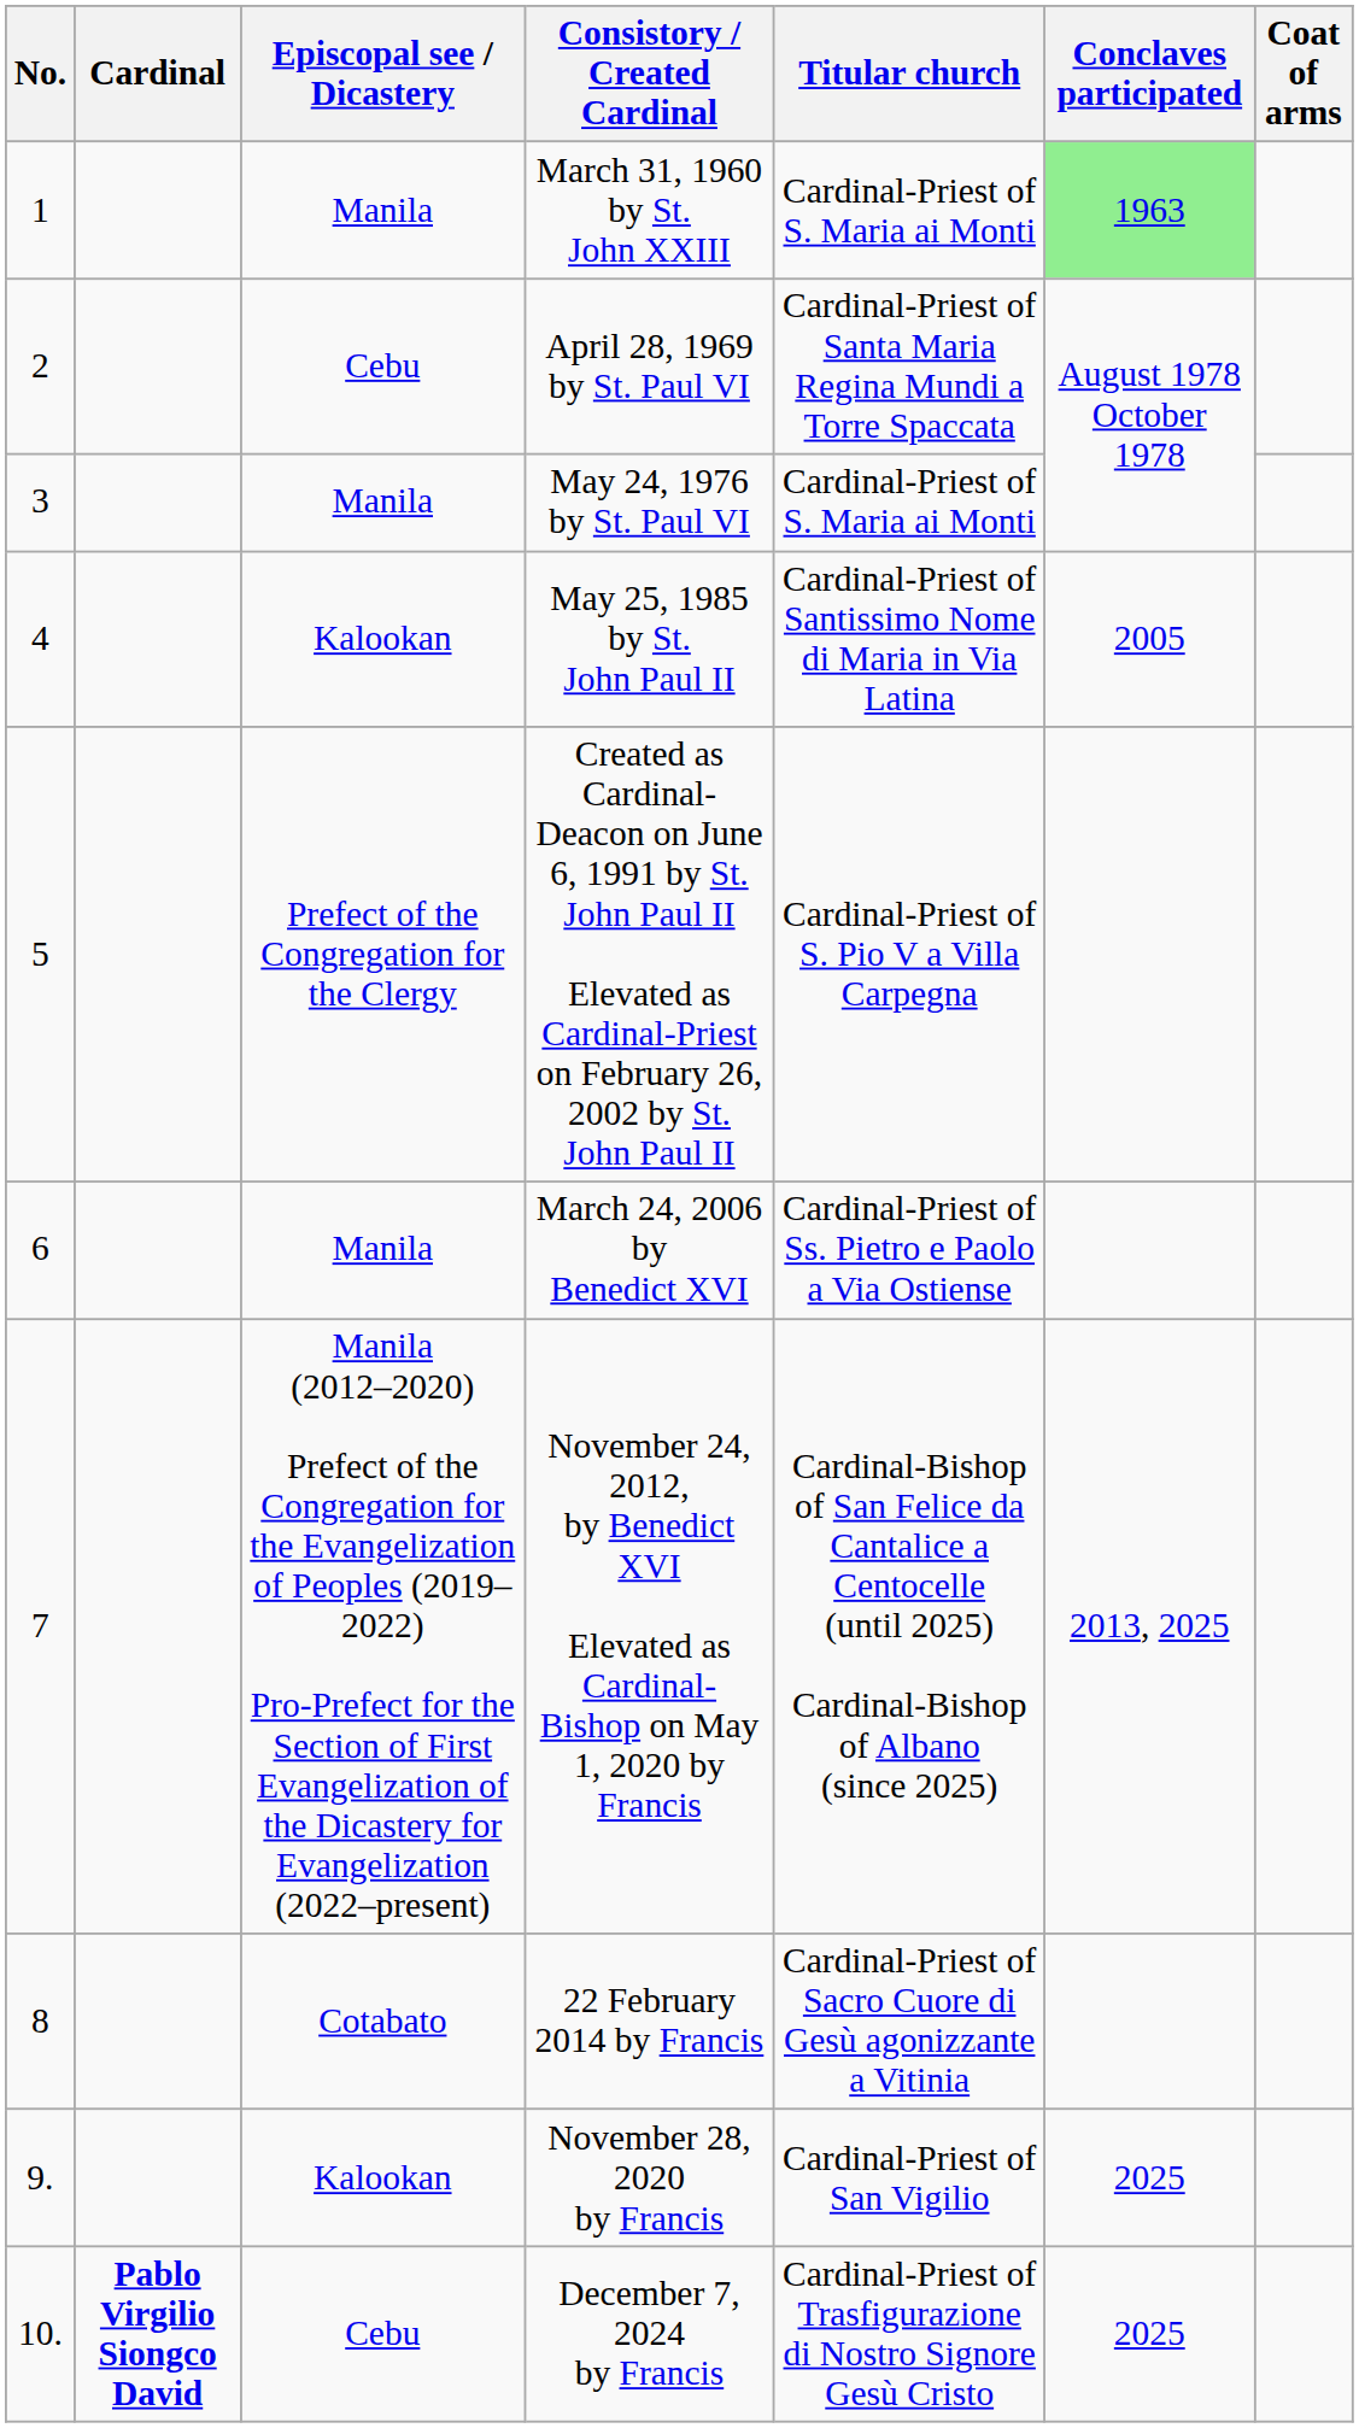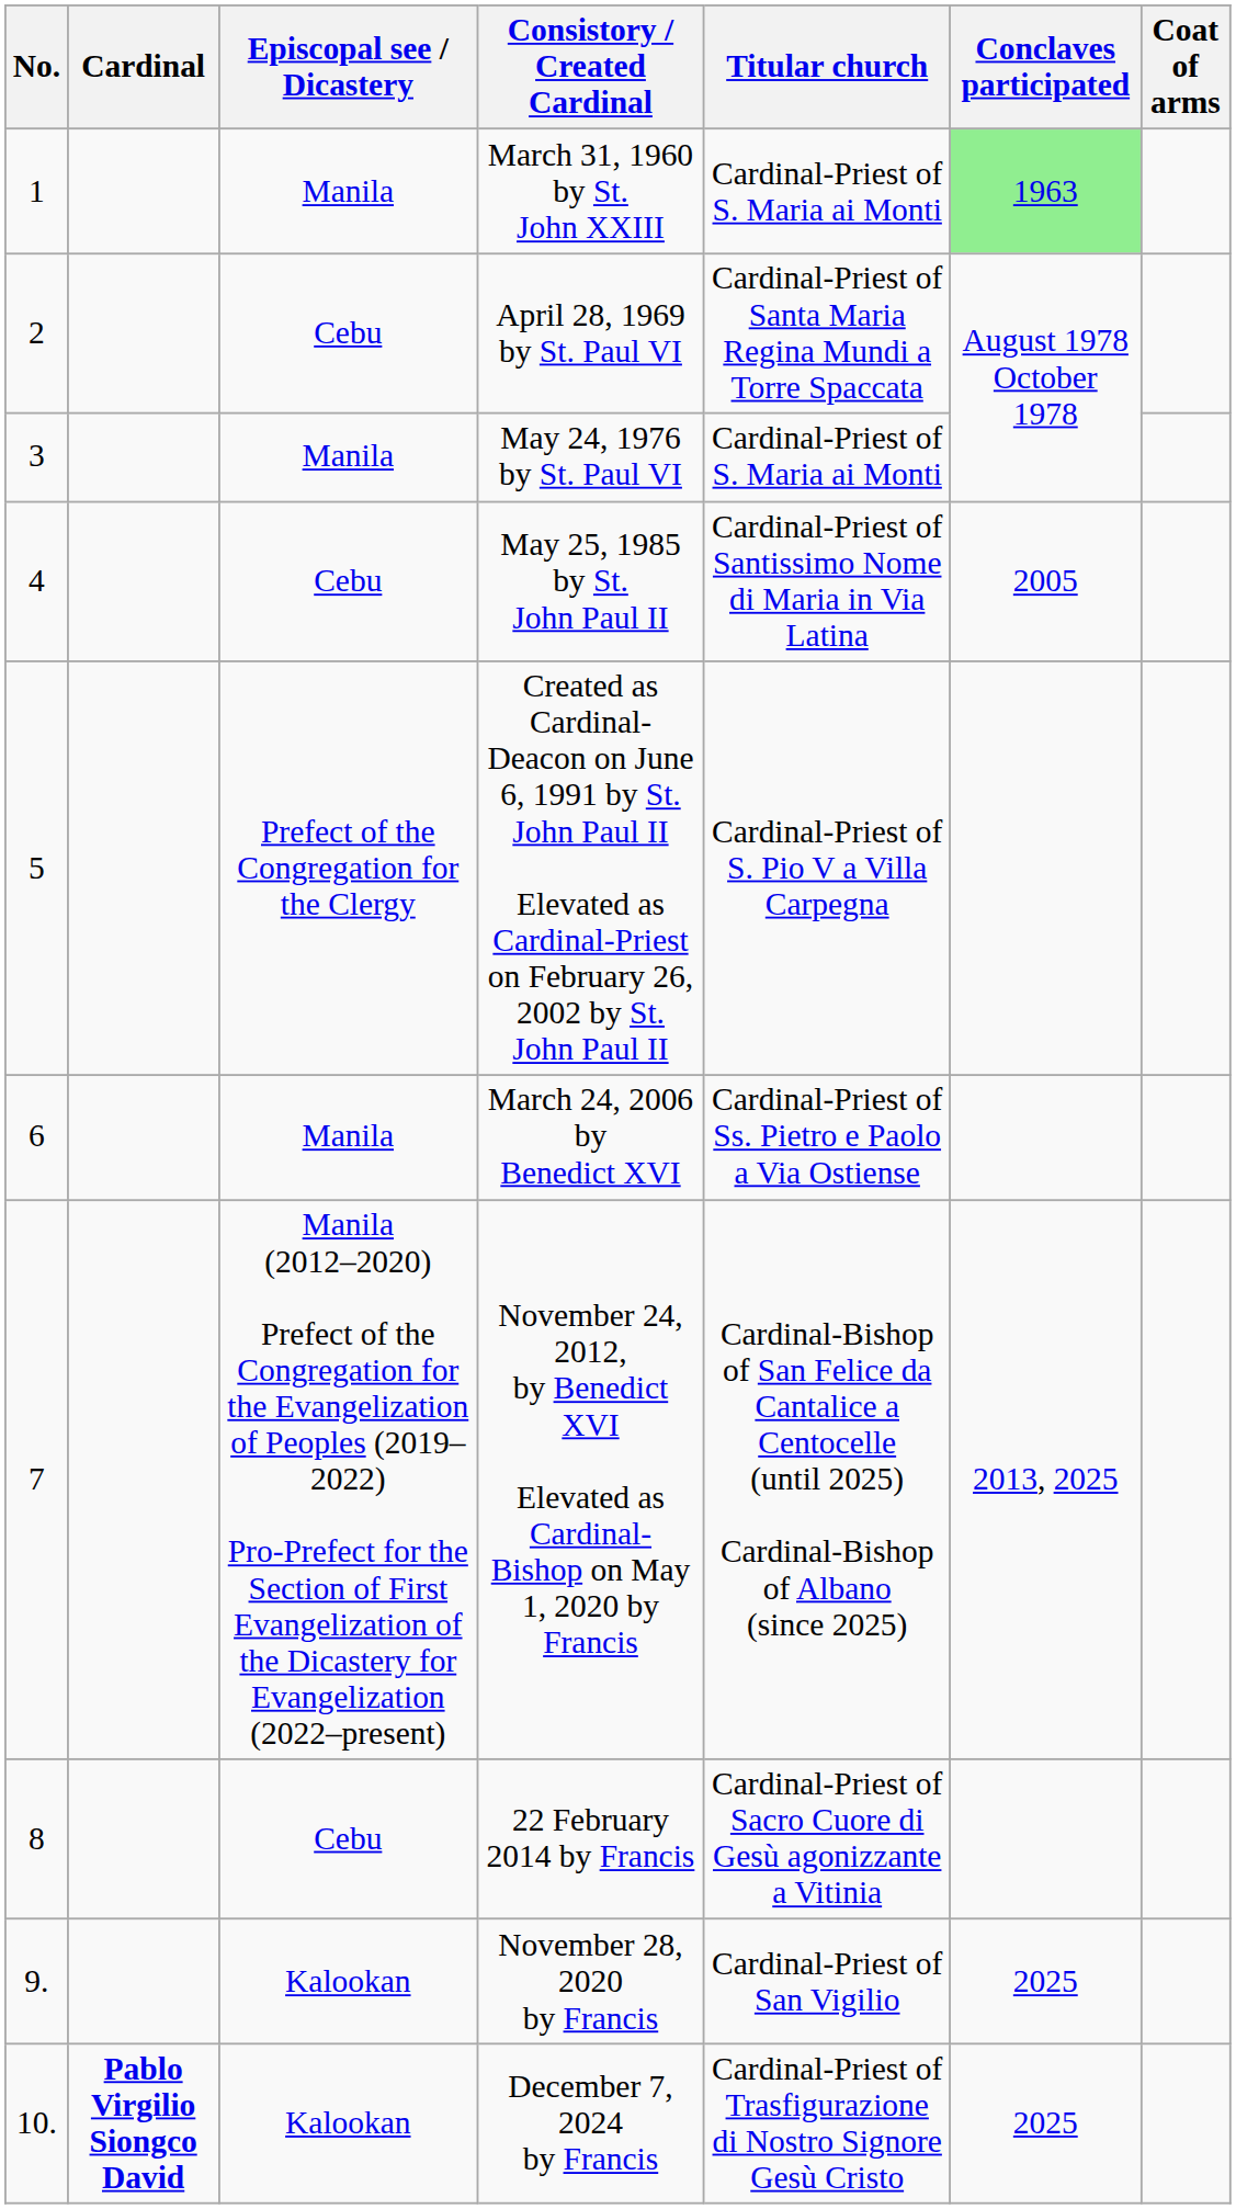May 25, 1985 by St. John Paul II | Episcopal see / Dicastery: Kalookan -> Cebu
22 February 2014 by Francis | Episcopal see / Dicastery: Cotabato -> Cebu
December 7, 2024 by Francis | Episcopal see / Dicastery: Cebu -> Kalookan
